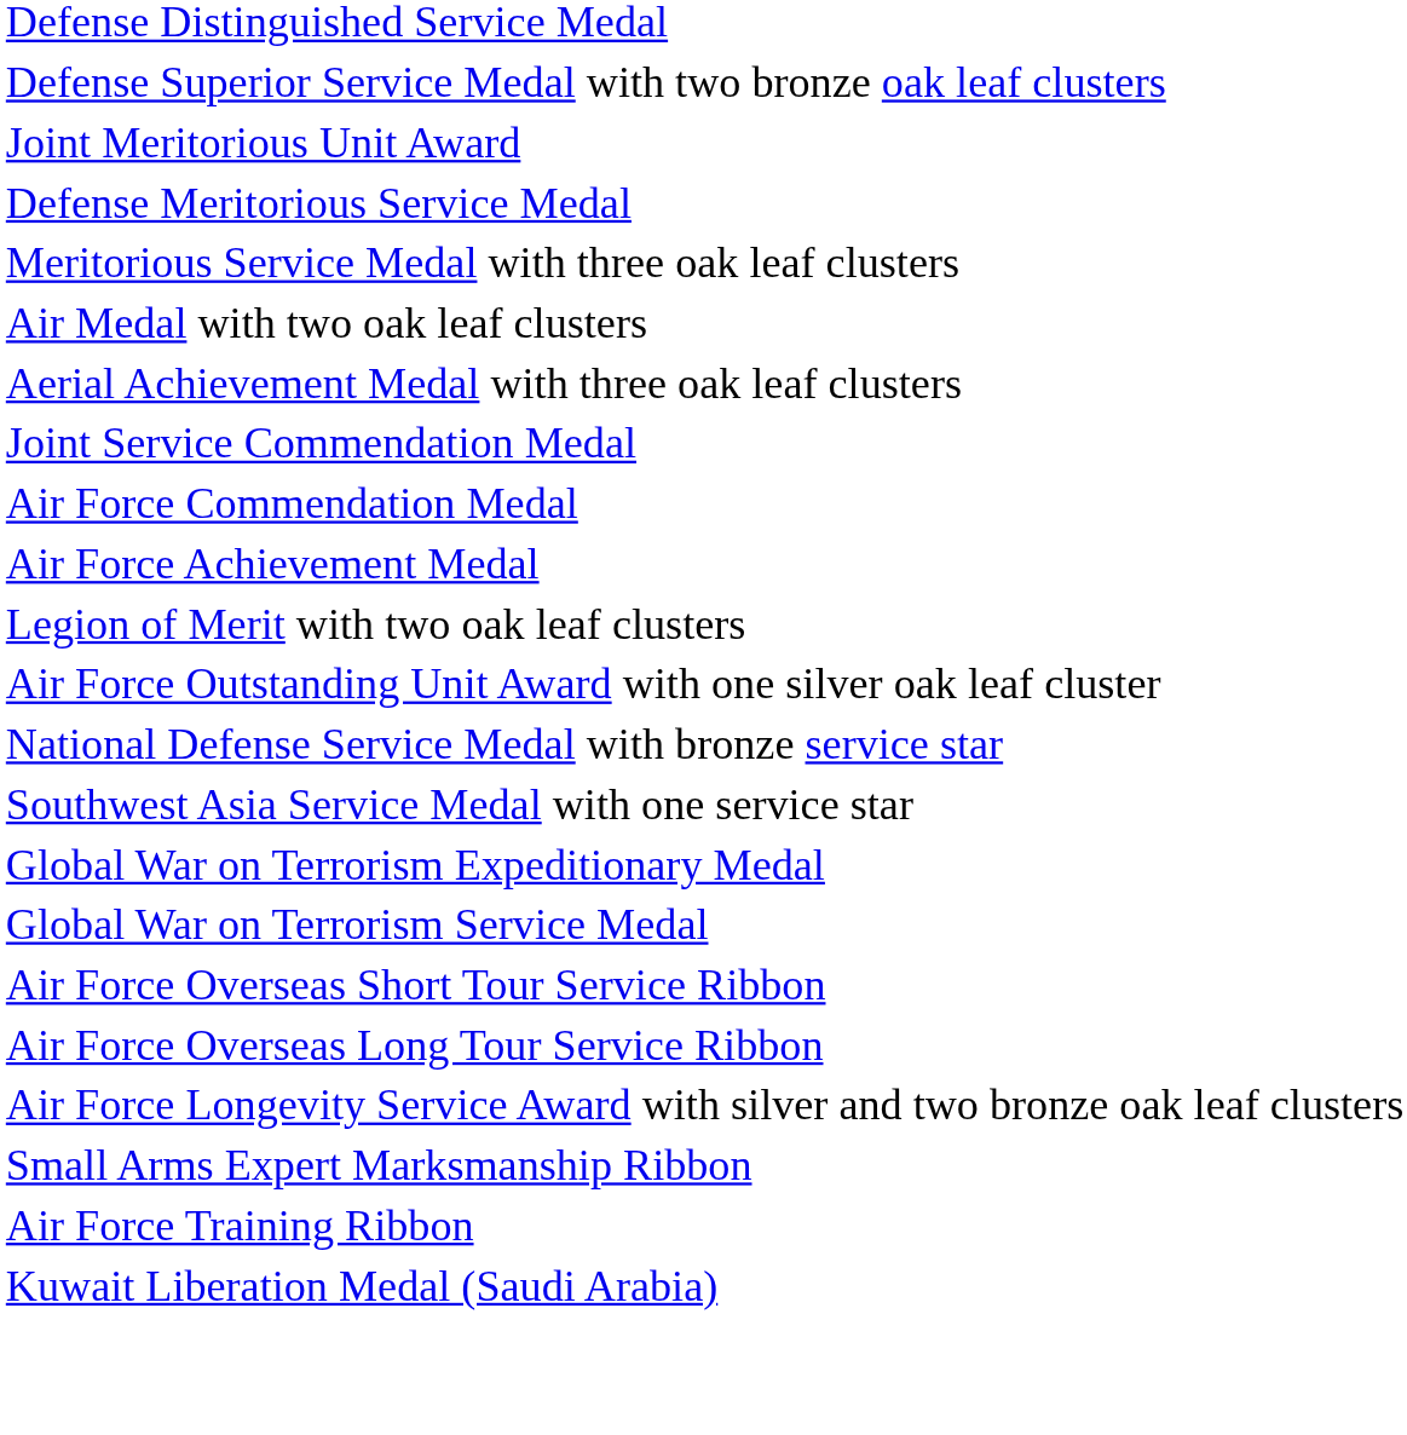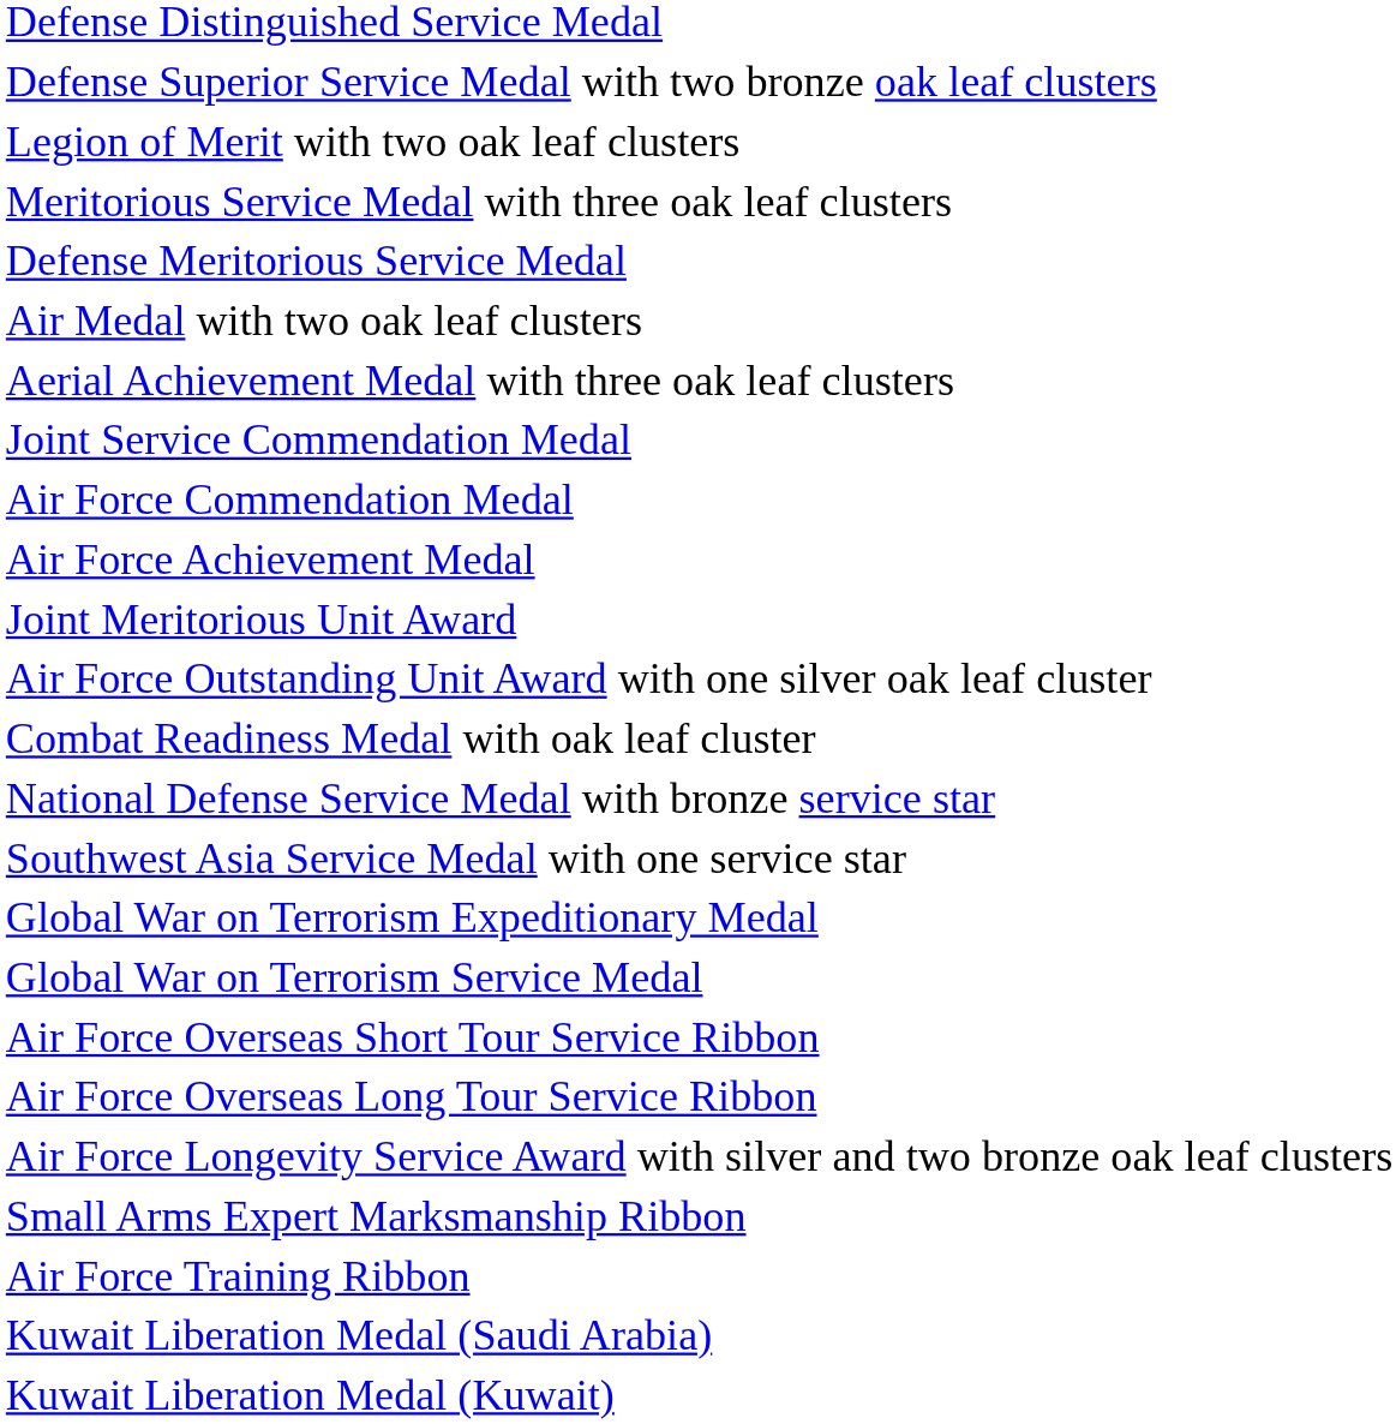rows swapped: Legion of Merit with two oak leaf clusters <-> Joint Meritorious Unit Award
rows swapped: Defense Meritorious Service Medal <-> Meritorious Service Medal with three oak leaf clusters
+ row: Combat Readiness Medal with oak leaf cluster
+ row: Kuwait Liberation Medal (Kuwait)
